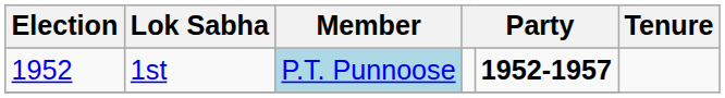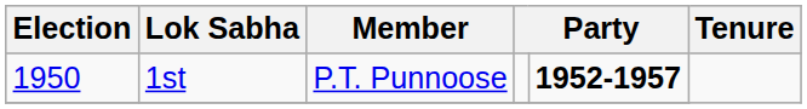1st | Election: 1952 -> 1950
1st | Member: lightblue background -> no background
